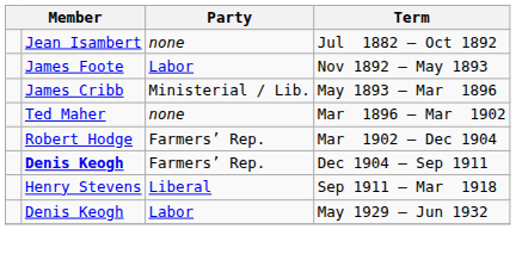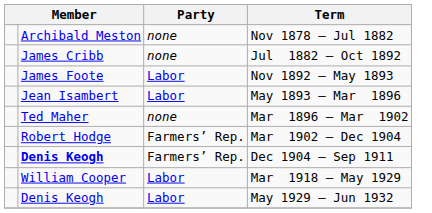+ row: Archibald Meston | none | Nov 1878 – Jul 1882
Jul 1882 – Oct 1892 | column 2: Jean Isambert -> James Cribb
May 1893 – Mar 1896 | column 2: James Cribb -> Jean Isambert
May 1893 – Mar 1896 | Party: Ministerial / Lib. -> Labor
- row: Henry Stevens | Liberal | Sep 1911 – Mar 1918
+ row: William Cooper | Labor | Mar 1918 – May 1929
